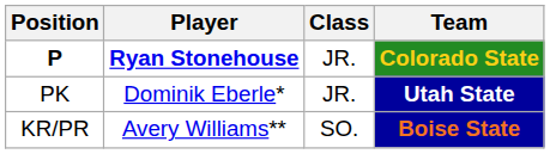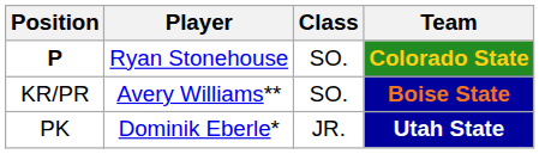Colorado State | Player: bold -> normal
Colorado State | Class: JR. -> SO.
rows swapped: Utah State <-> Boise State
